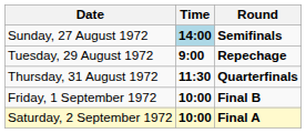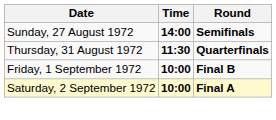Sunday, 27 August 1972 | Time: lightblue background -> no background
- row: Tuesday, 29 August 1972 | 9:00 | Repechage
